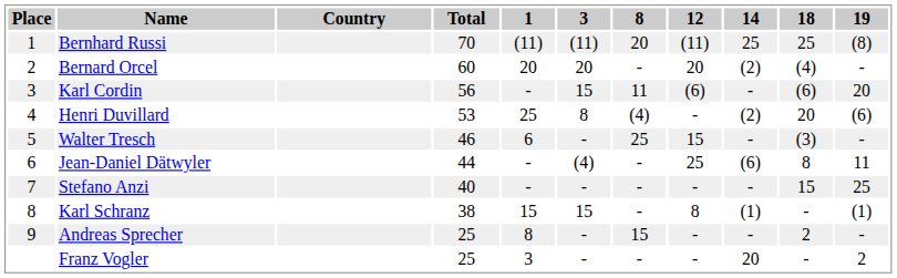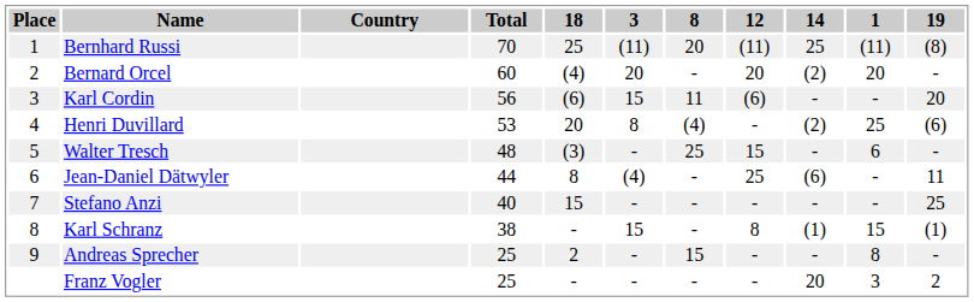columns swapped: 1 <-> 18
Walter Tresch | Total: 46 -> 48
